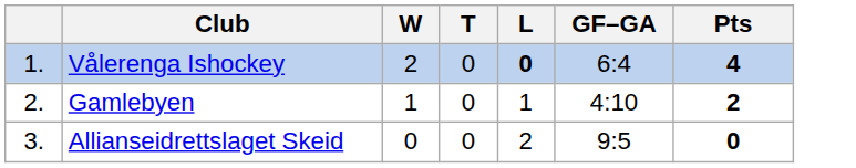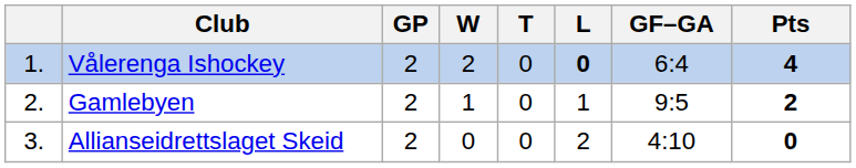+ column: GP | 2 | 2 | 2
Gamlebyen | GF–GA: 4:10 -> 9:5
Allianseidrettslaget Skeid | GF–GA: 9:5 -> 4:10
